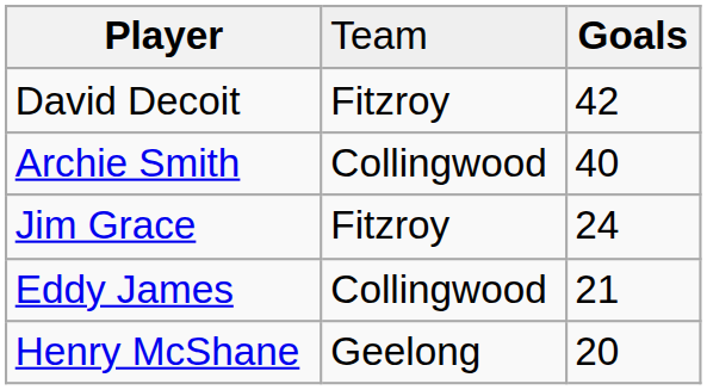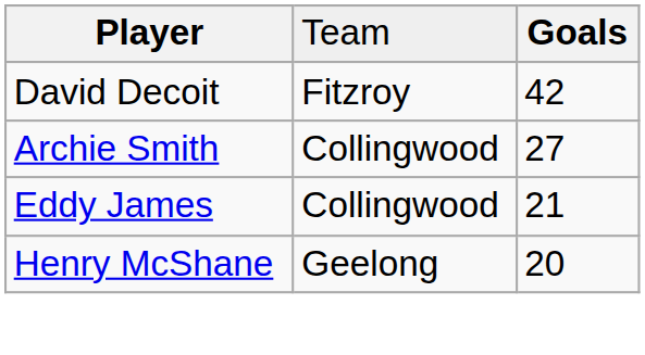Archie Smith | column 3: 40 -> 27
- row: Jim Grace | Fitzroy | 24
